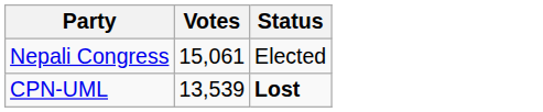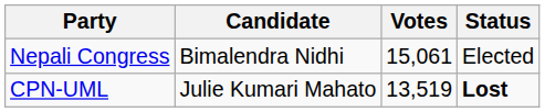+ column: Candidate | Bimalendra Nidhi | Julie Kumari Mahato
CPN-UML | Votes: 13,539 -> 13,519
